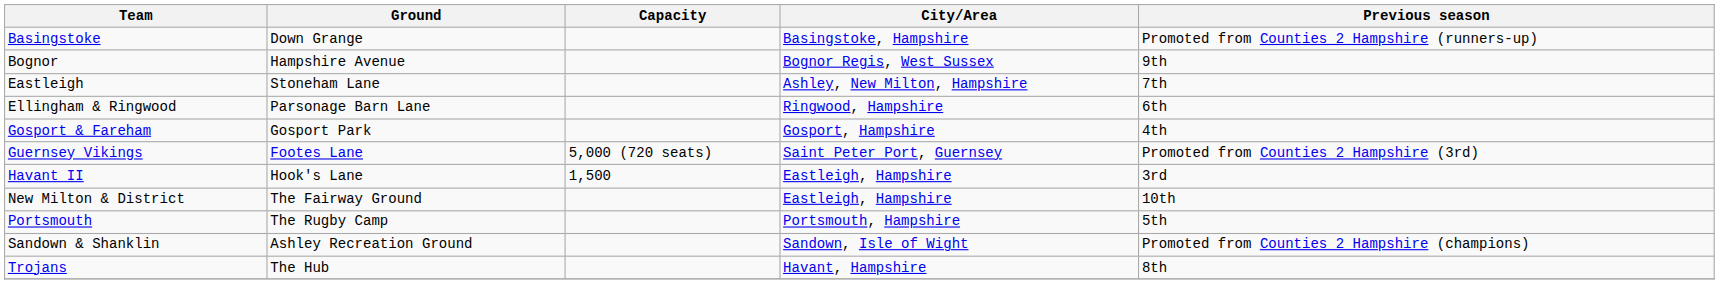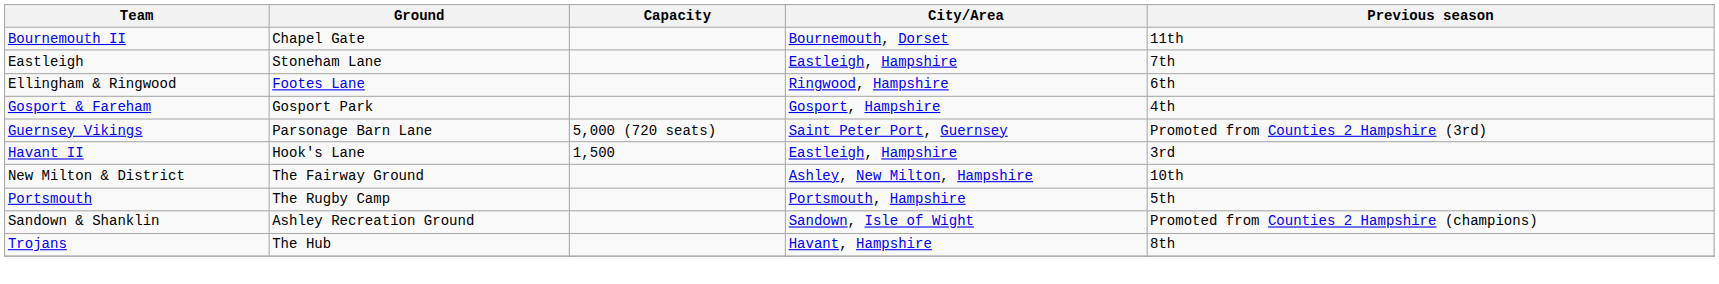- row: Basingstoke | Down Grange | Basingstoke, Hampshire | Promoted from Counties 2 Hampshire (runners-up)
- row: Bognor | Hampshire Avenue | Bognor Regis, West Sussex | 9th
+ row: Bournemouth II | Chapel Gate | Bournemouth, Dorset | 11th
Eastleigh | City/Area: Ashley, New Milton, Hampshire -> Eastleigh, Hampshire
Ellingham & Ringwood | Ground: Parsonage Barn Lane -> Footes Lane
Guernsey Vikings | Ground: Footes Lane -> Parsonage Barn Lane
New Milton & District | City/Area: Eastleigh, Hampshire -> Ashley, New Milton, Hampshire
